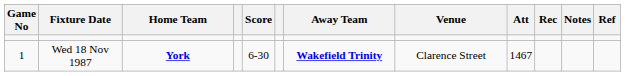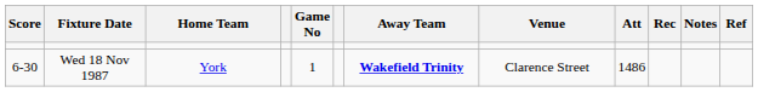columns swapped: Game No <-> Score
Wed 18 Nov 1987 | Home Team: bold -> normal
Wed 18 Nov 1987 | Att: 1467 -> 1486
